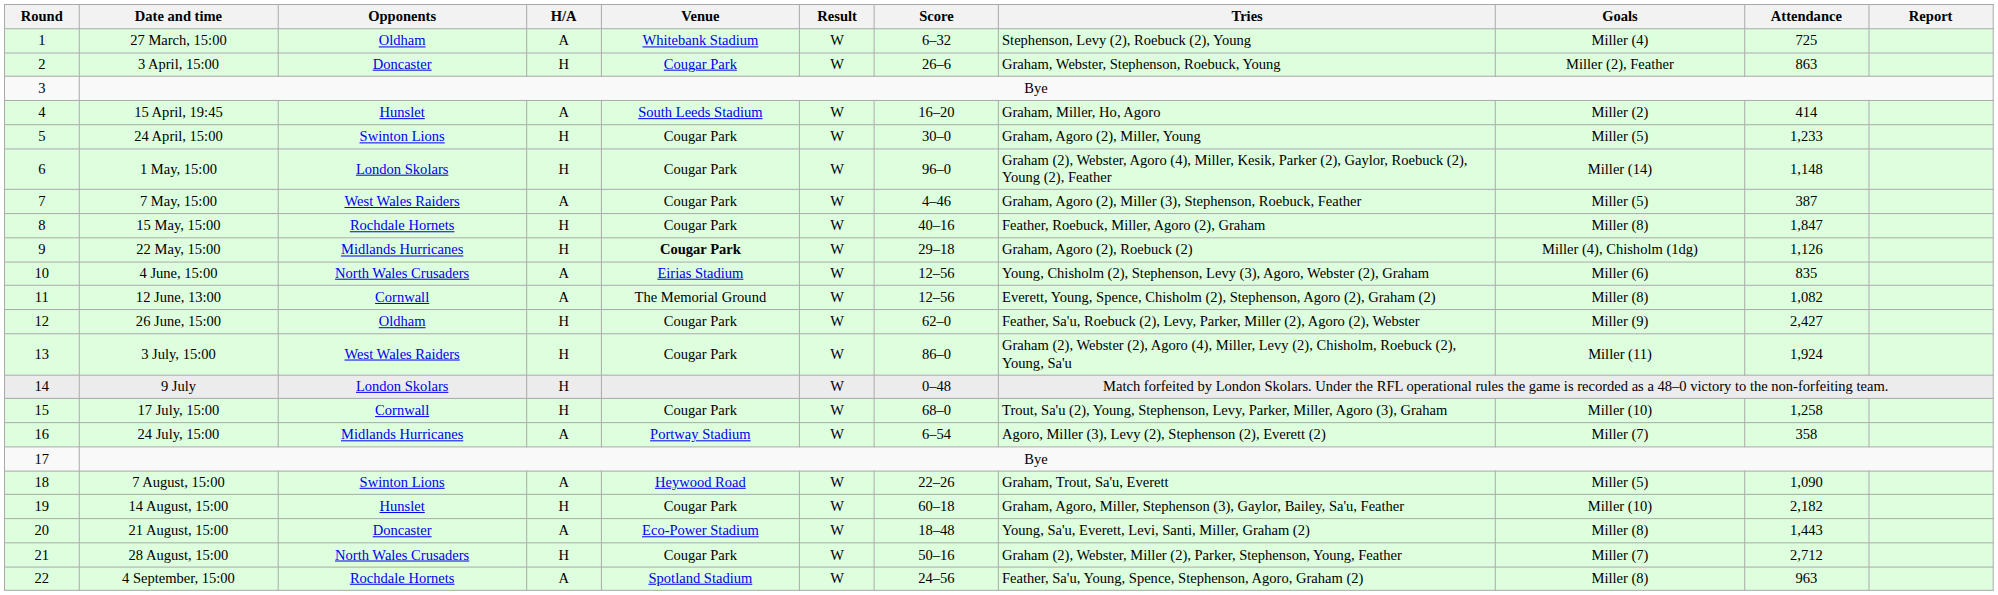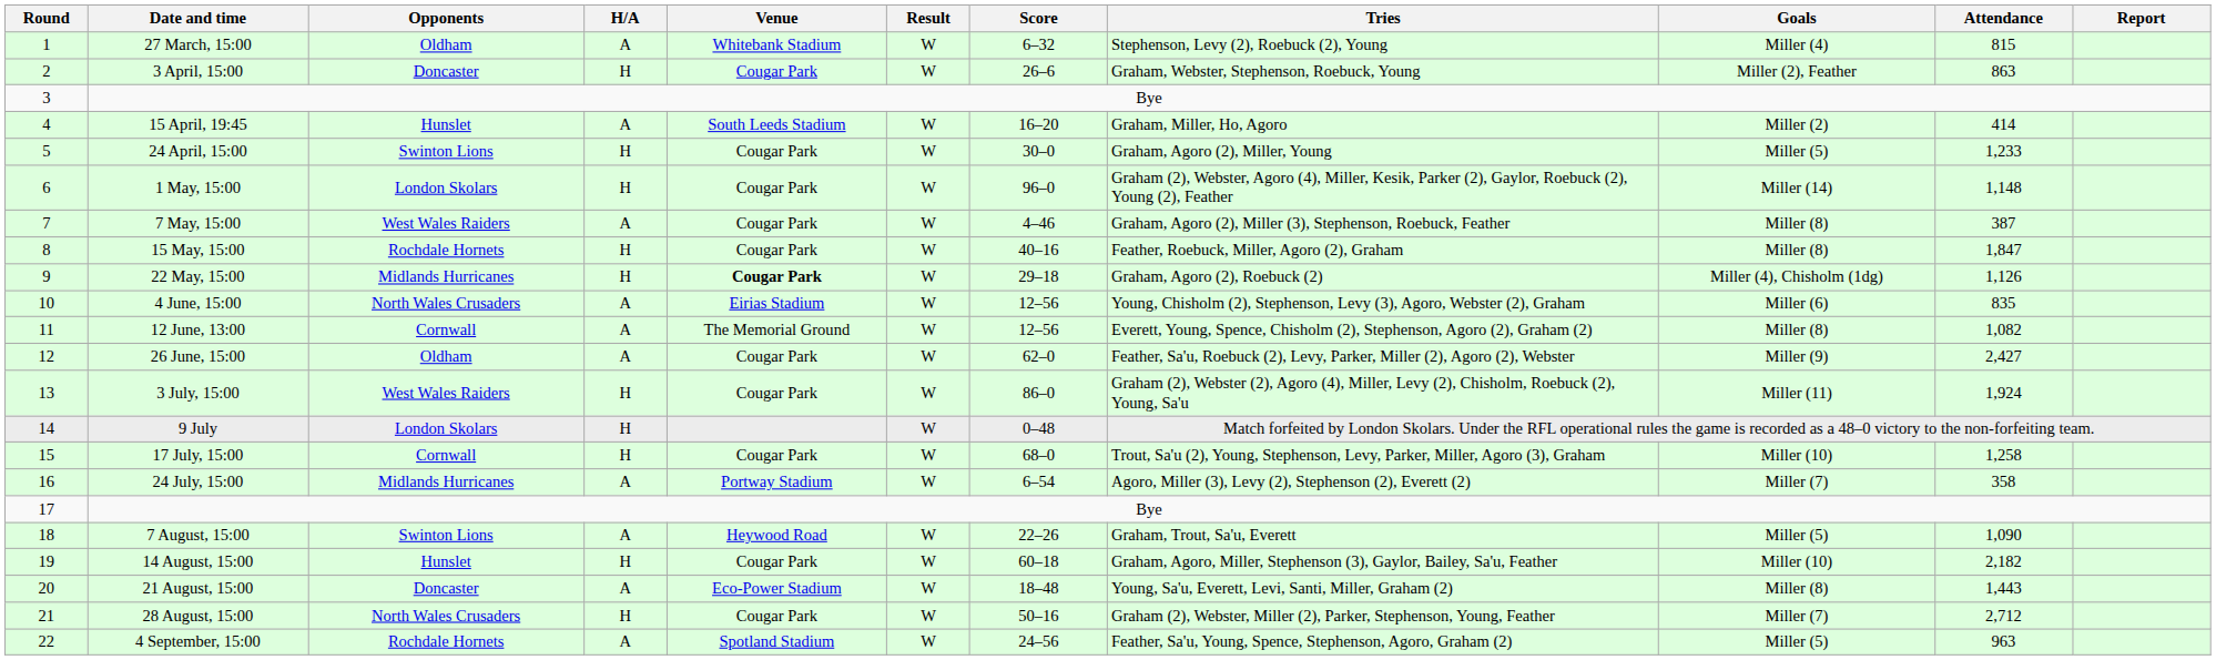27 March, 15:00 | Attendance: 725 -> 815
7 May, 15:00 | Goals: Miller (5) -> Miller (8)
26 June, 15:00 | H/A: H -> A
4 September, 15:00 | Goals: Miller (8) -> Miller (5)
